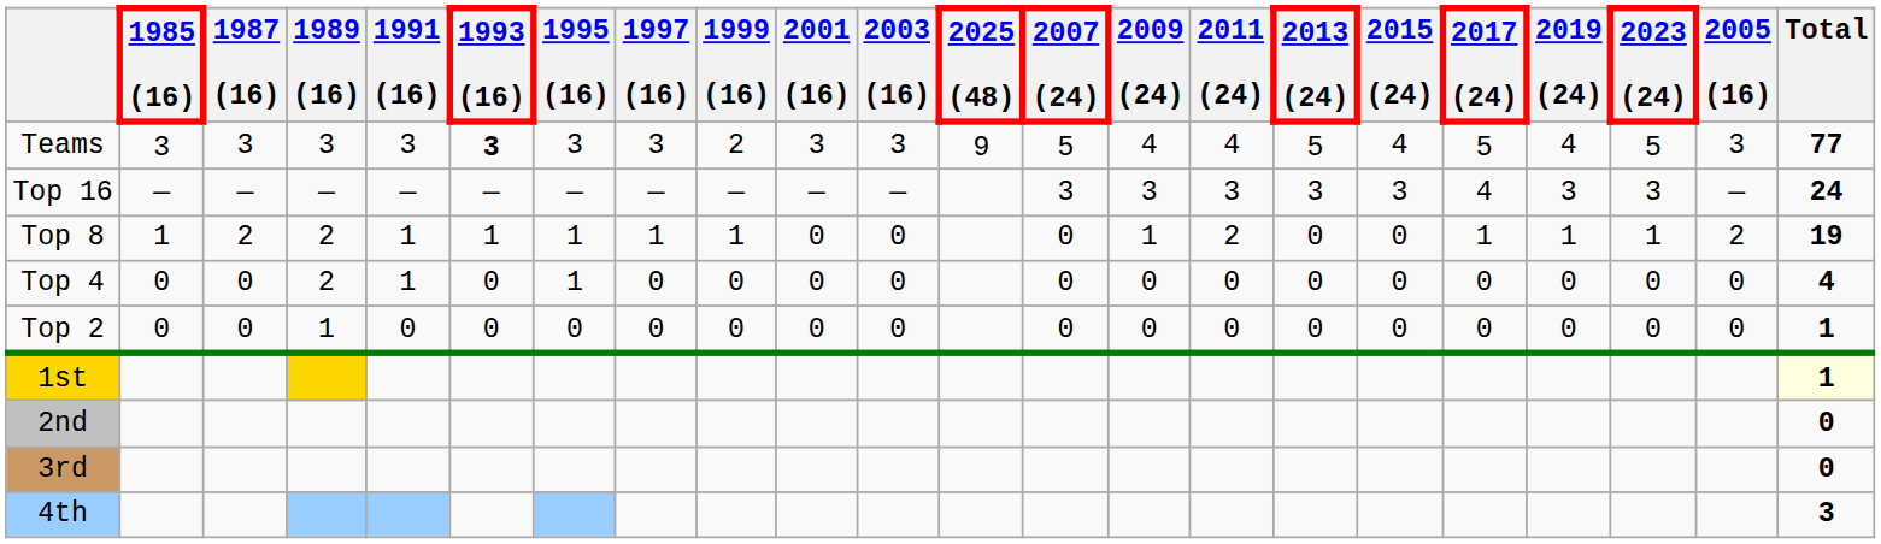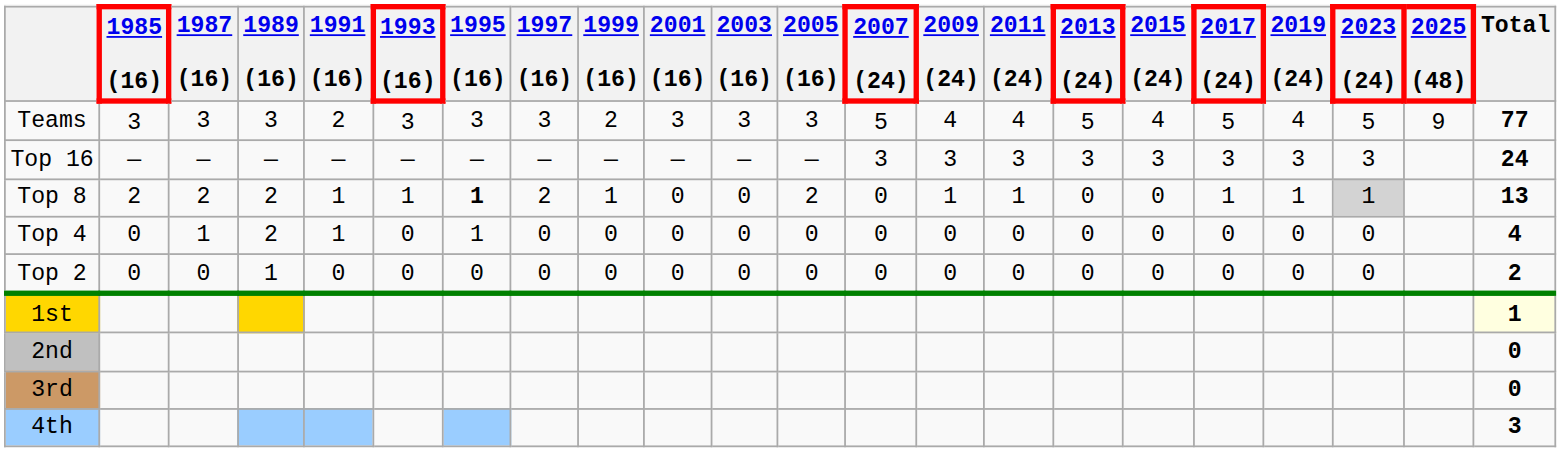columns swapped: 2005 (16) <-> 2025 (48)
Teams | 1991 (16): 3 -> 2
Teams | 1993 (16): bold -> normal
Top 16 | 2017 (24): 4 -> 3
Top 8 | 1985 (16): 1 -> 2
Top 8 | 1995 (16): normal -> bold
Top 8 | 1997 (16): 1 -> 2
Top 8 | 2011 (24): 2 -> 1
Top 8 | 2023 (24): no background -> lightgrey background
Top 8 | Total: 19 -> 13
Top 4 | 1987 (16): 0 -> 1
Top 2 | Total: 1 -> 2
